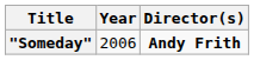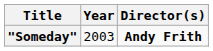"Someday" | Year: 2006 -> 2003
